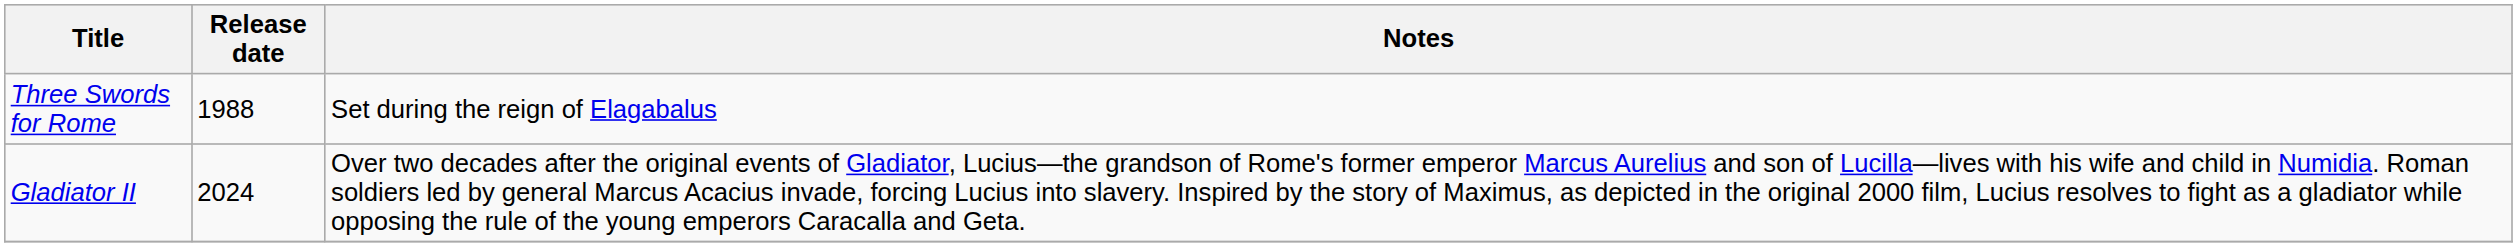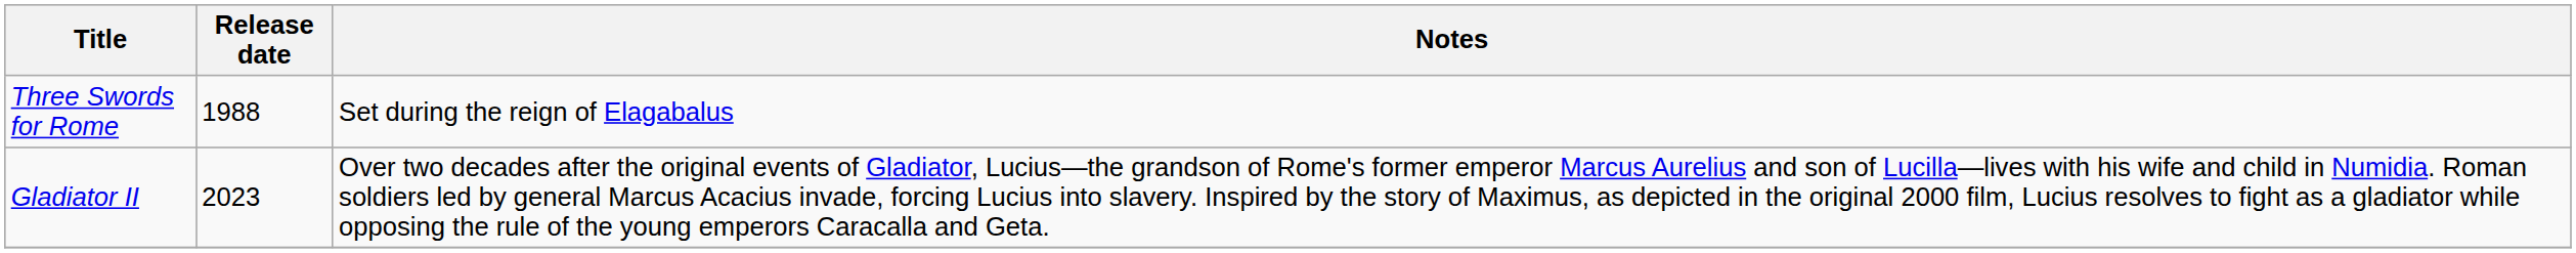Gladiator II | Release date: 2024 -> 2023
